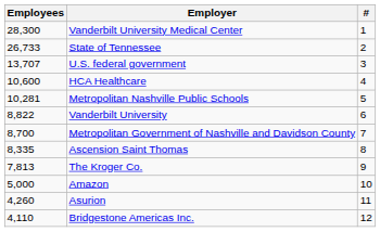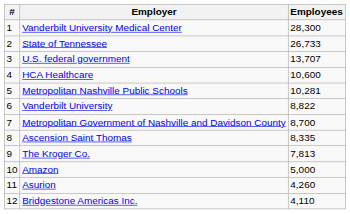columns swapped: # <-> Employees
